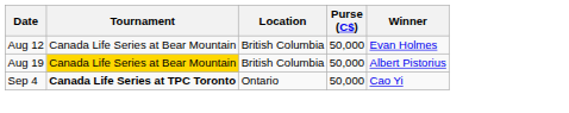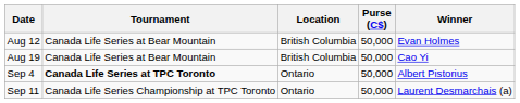Aug 19 | Tournament: gold background -> no background
Aug 19 | Winner: Albert Pistorius -> Cao Yi
Sep 4 | Winner: Cao Yi -> Albert Pistorius
+ row: Sep 11 | Canada Life Series Championship at TPC Toronto | Ontario | 50,000 | Laurent Desmarchais (a)
